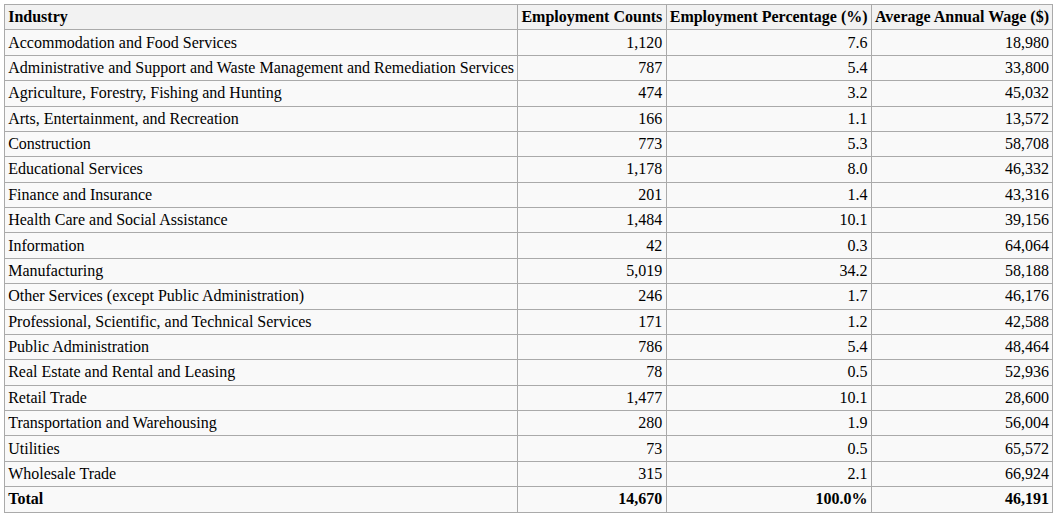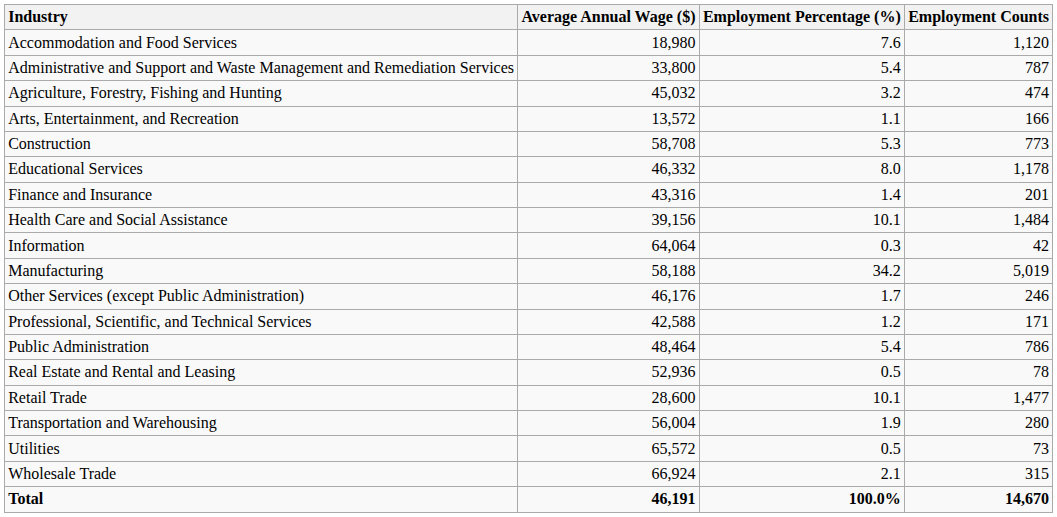columns swapped: Employment Counts <-> Average Annual Wage ($)
